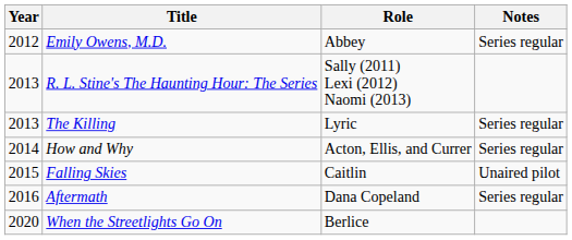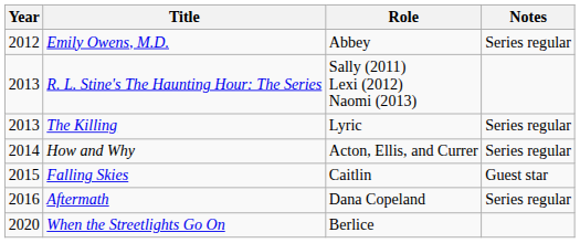Falling Skies | Notes: Unaired pilot -> Guest star
